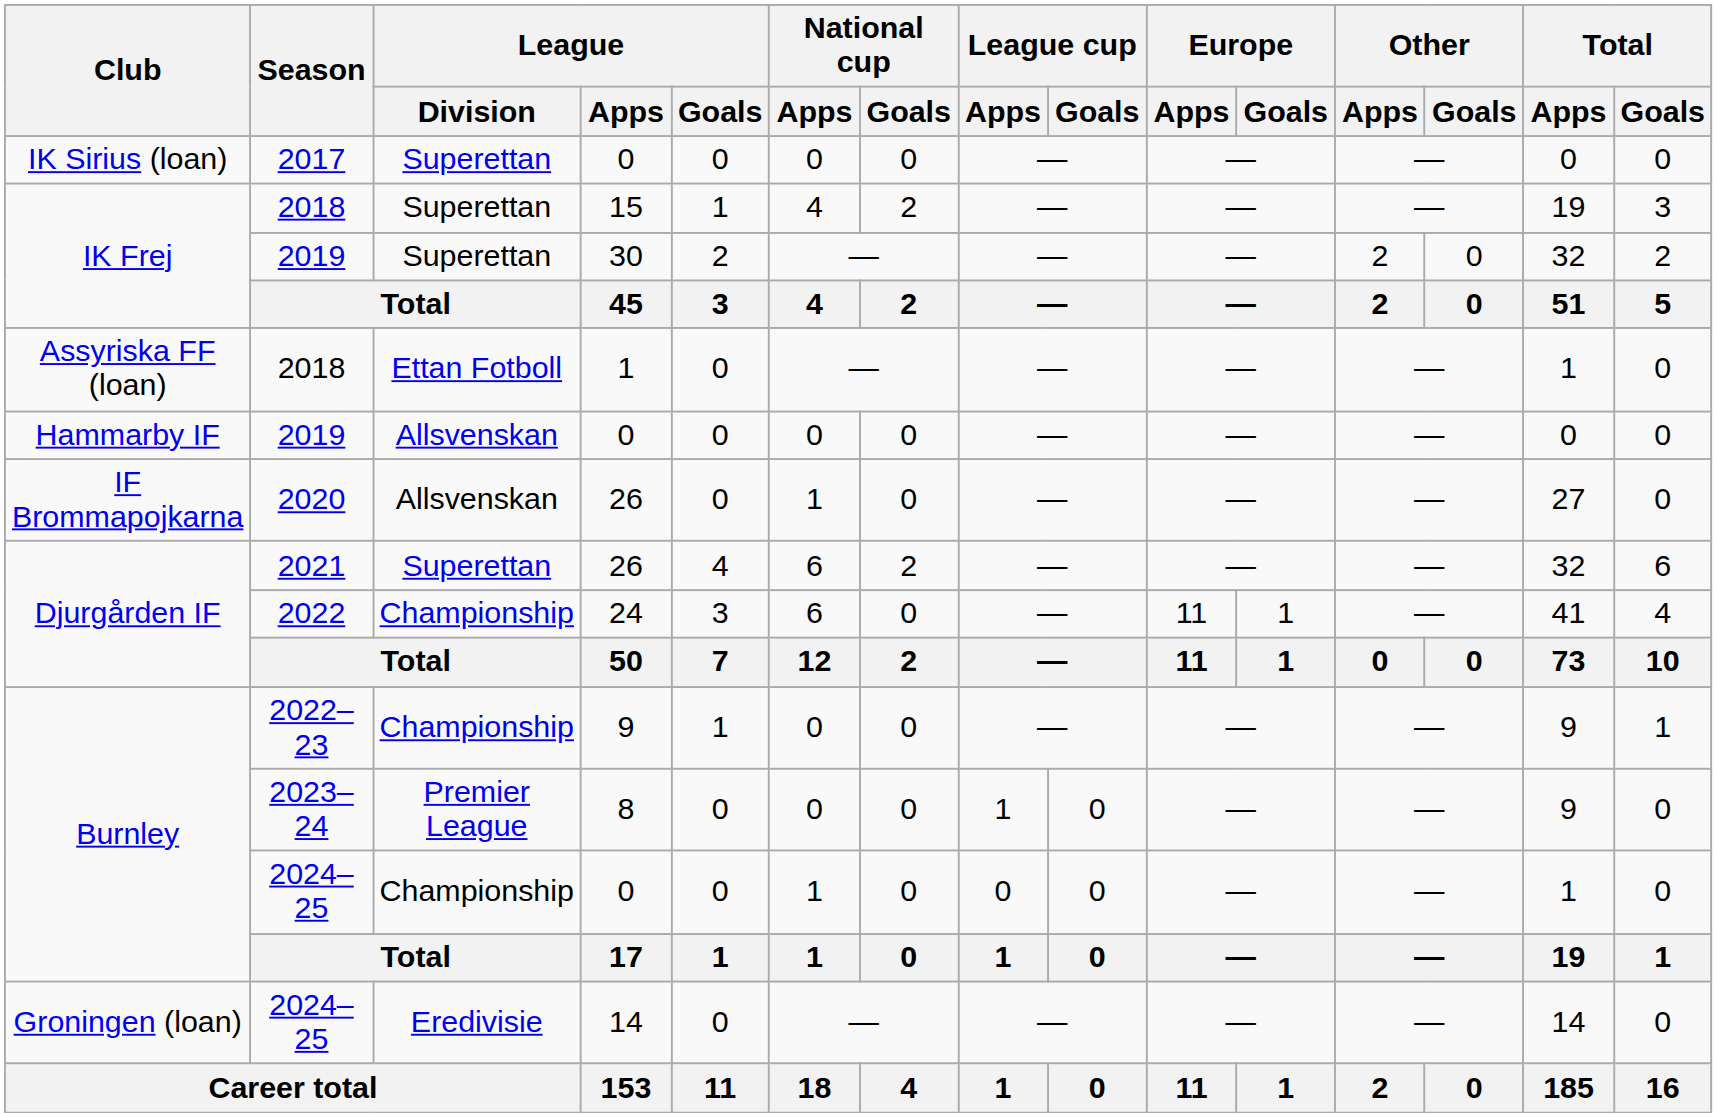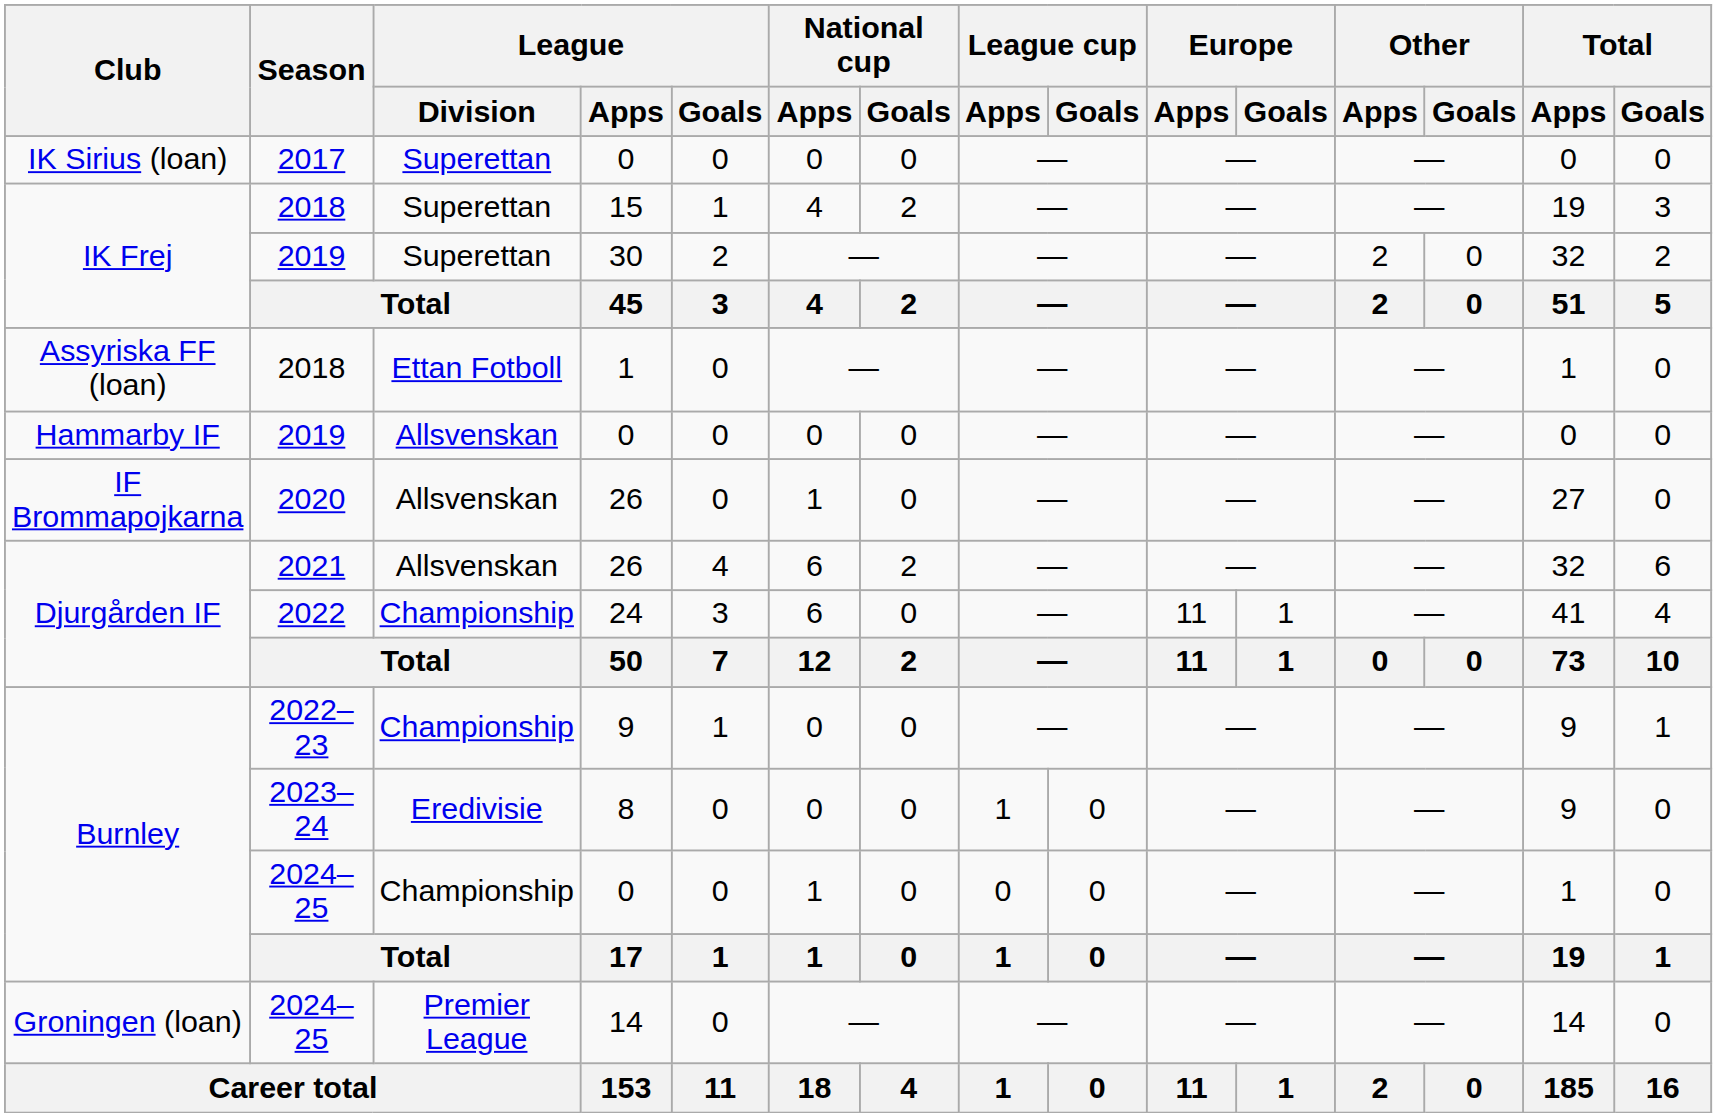2021 | League / Division: Superettan -> Allsvenskan
2023–24 | League / Division: Premier League -> Eredivisie
2024–25 / 14 | League / Division: Eredivisie -> Premier League
